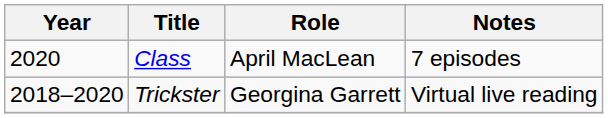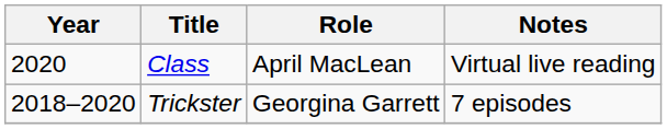Class | Notes: 7 episodes -> Virtual live reading
Trickster | Notes: Virtual live reading -> 7 episodes
